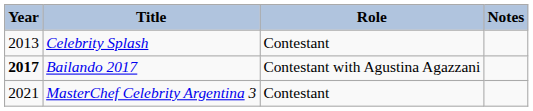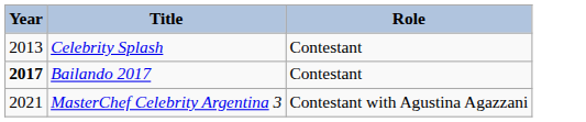- column: Notes
Bailando 2017 | Role: Contestant with Agustina Agazzani -> Contestant
MasterChef Celebrity Argentina 3 | Role: Contestant -> Contestant with Agustina Agazzani
